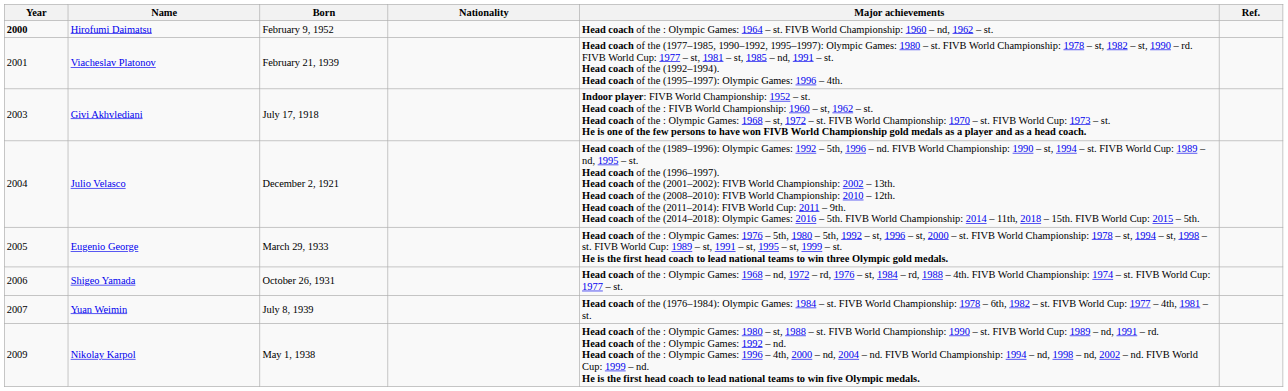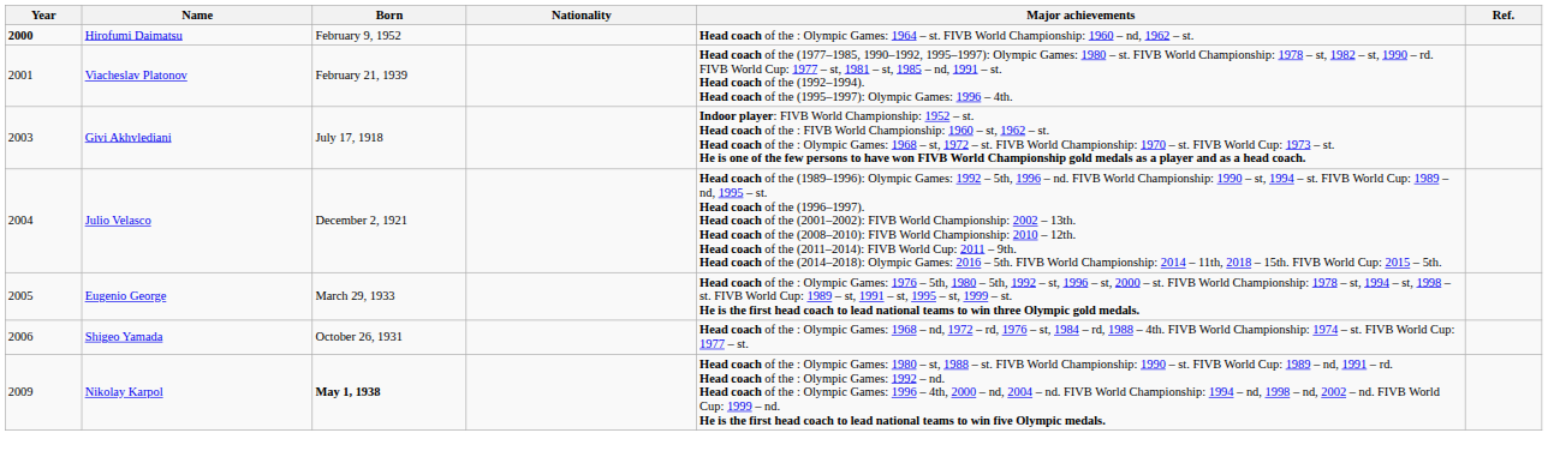- row: 2007 | Yuan Weimin | July 8, 1939 | Head coach of the (1976–1984): Olympic Games: 1984 – st. FIVB World Championship: 1978 – 6th, 1982 – st. FIVB World Cup: 1977 – 4th, 1981 – st.
Nikolay Karpol | Born: normal -> bold
